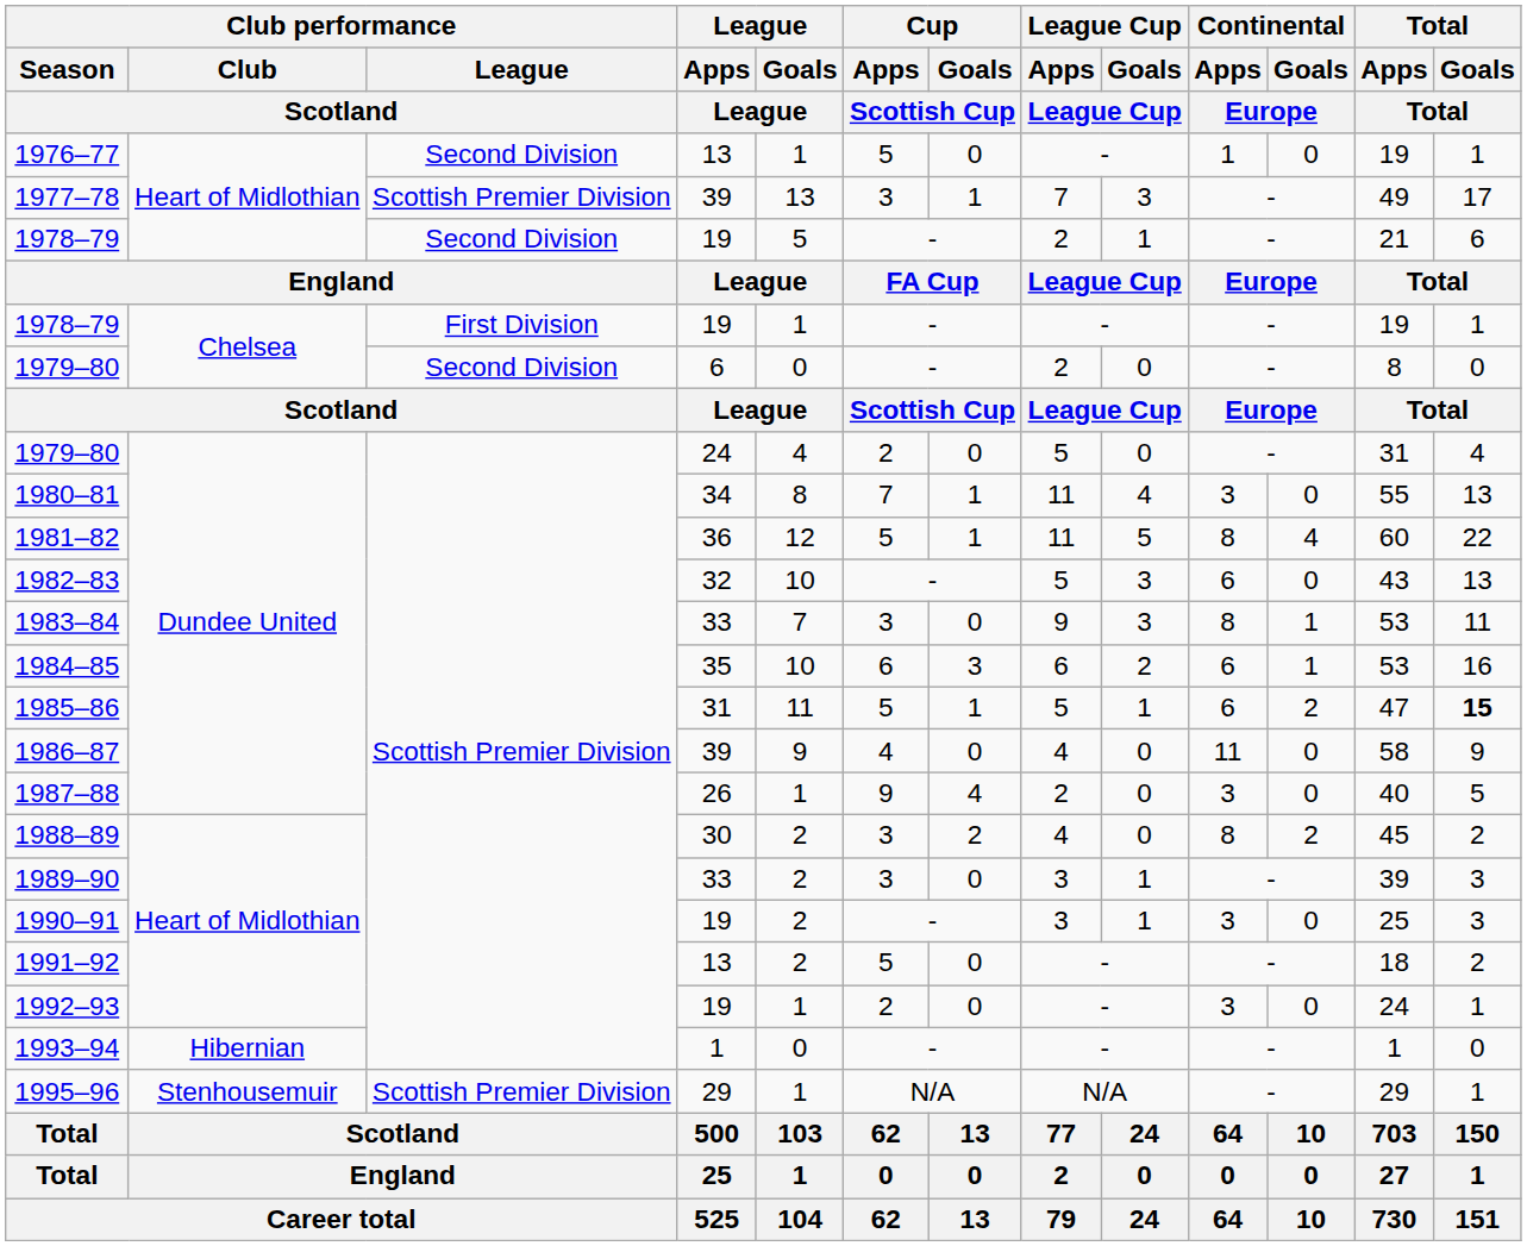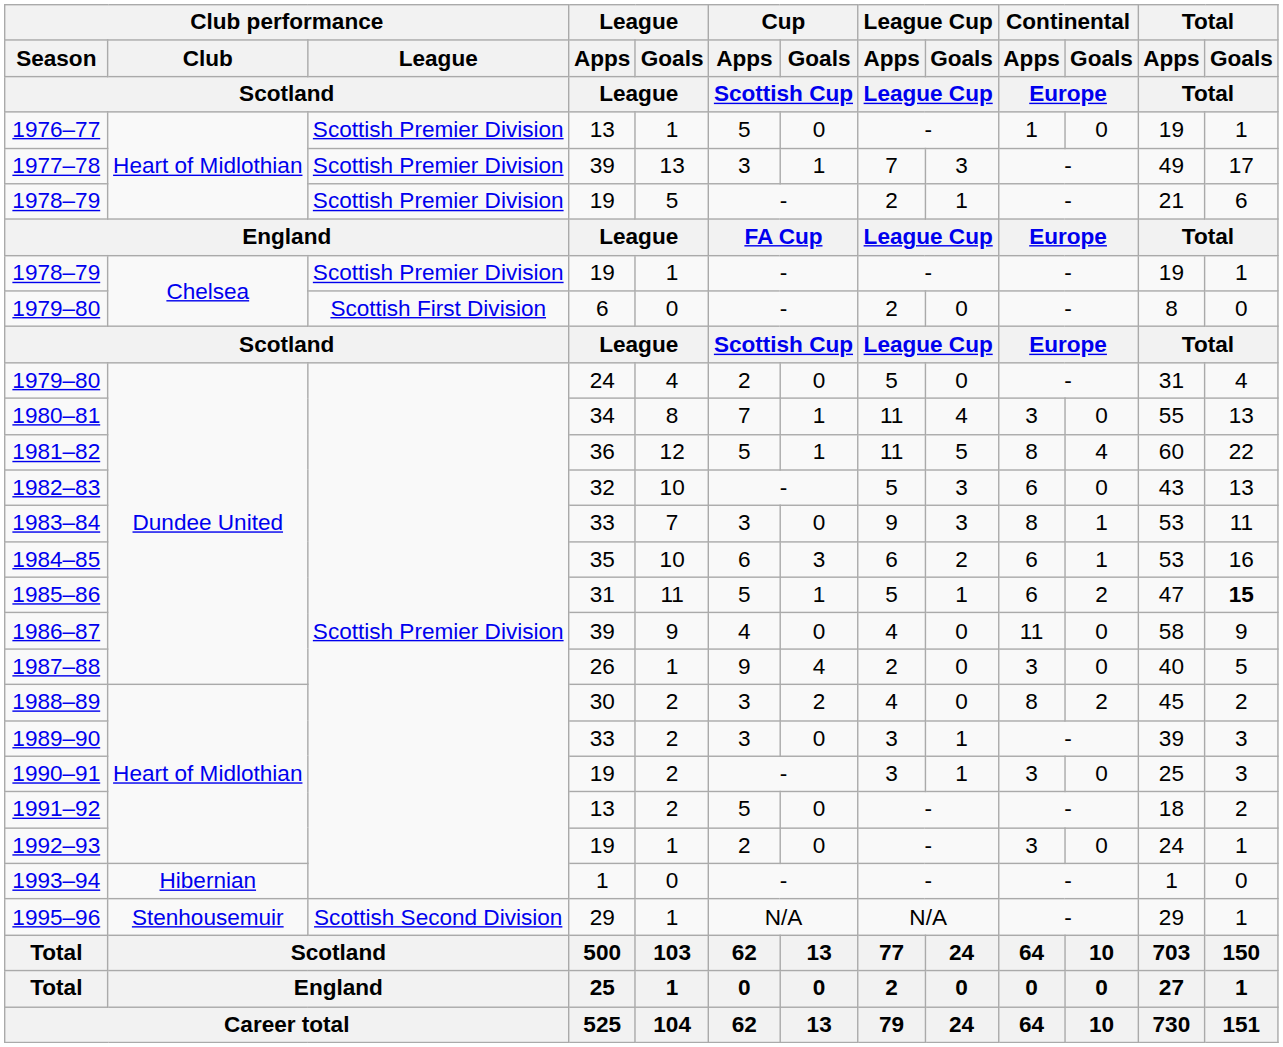1976–77 | Club performance / League / Scotland: Second Division -> Scottish Premier Division
1978–79 / Heart of Midlothian | Club performance / League / Scotland: Second Division -> Scottish Premier Division
1978–79 / Chelsea | Club performance / League / Scotland: First Division -> Scottish Premier Division
1979–80 / Chelsea | Club performance / League / Scotland: Second Division -> Scottish First Division
1995–96 | Club performance / League / Scotland: Scottish Premier Division -> Scottish Second Division
